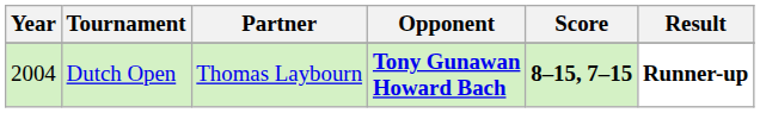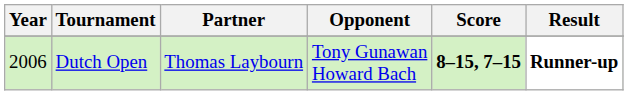Dutch Open | Year: 2004 -> 2006
Dutch Open | Opponent: bold -> normal
